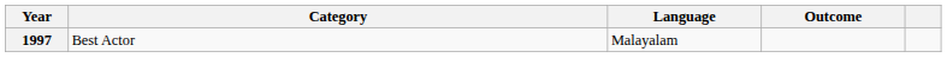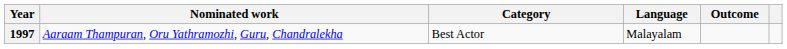+ column: Nominated work | Aaraam Thampuran, Oru Yathramozhi, Guru, Chandralekha
